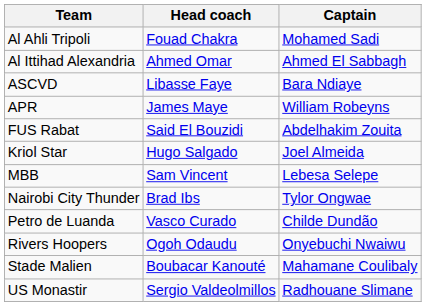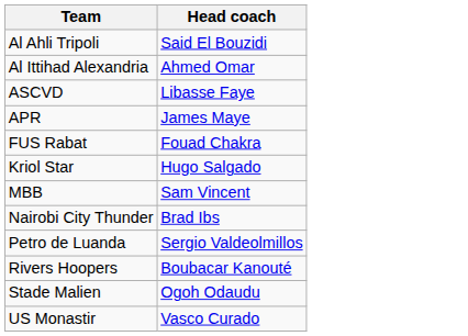- column: Captain | Mohamed Sadi | Ahmed El Sabbagh | Bara Ndiaye | William Robeyns | Abdelhakim Zouita | Joel Almeida | Lebesa Selepe | Tylor Ongwae | Childe Dundão | Onyebuchi Nwaiwu | Mahamane Coulibaly | Radhouane Slimane
Al Ahli Tripoli | Head coach: Fouad Chakra -> Said El Bouzidi
FUS Rabat | Head coach: Said El Bouzidi -> Fouad Chakra
Petro de Luanda | Head coach: Vasco Curado -> Sergio Valdeolmillos
Rivers Hoopers | Head coach: Ogoh Odaudu -> Boubacar Kanouté
Stade Malien | Head coach: Boubacar Kanouté -> Ogoh Odaudu
US Monastir | Head coach: Sergio Valdeolmillos -> Vasco Curado
